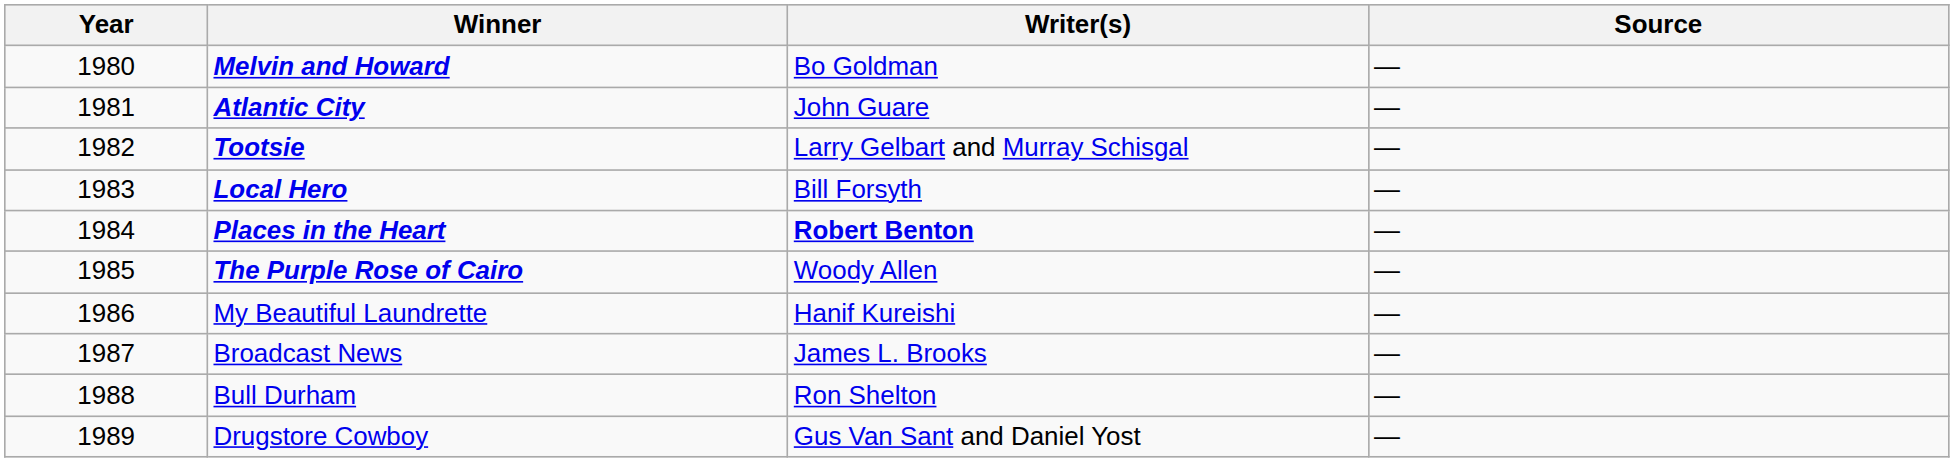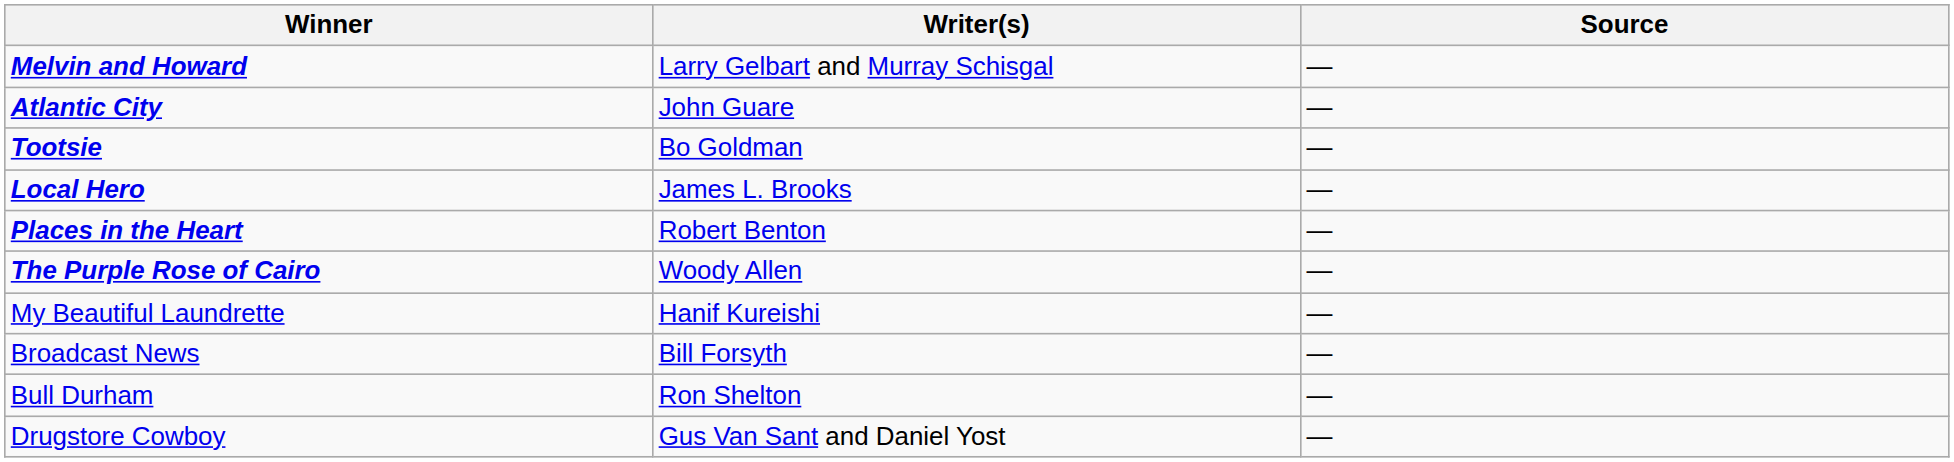- column: Year | 1980 | 1981 | 1982 | 1983 | 1984 | 1985 | 1986 | 1987 | 1988 | 1989
Melvin and Howard | Writer(s): Bo Goldman -> Larry Gelbart and Murray Schisgal
Tootsie | Writer(s): Larry Gelbart and Murray Schisgal -> Bo Goldman
Local Hero | Writer(s): Bill Forsyth -> James L. Brooks
Places in the Heart | Writer(s): bold -> normal
Broadcast News | Writer(s): James L. Brooks -> Bill Forsyth
